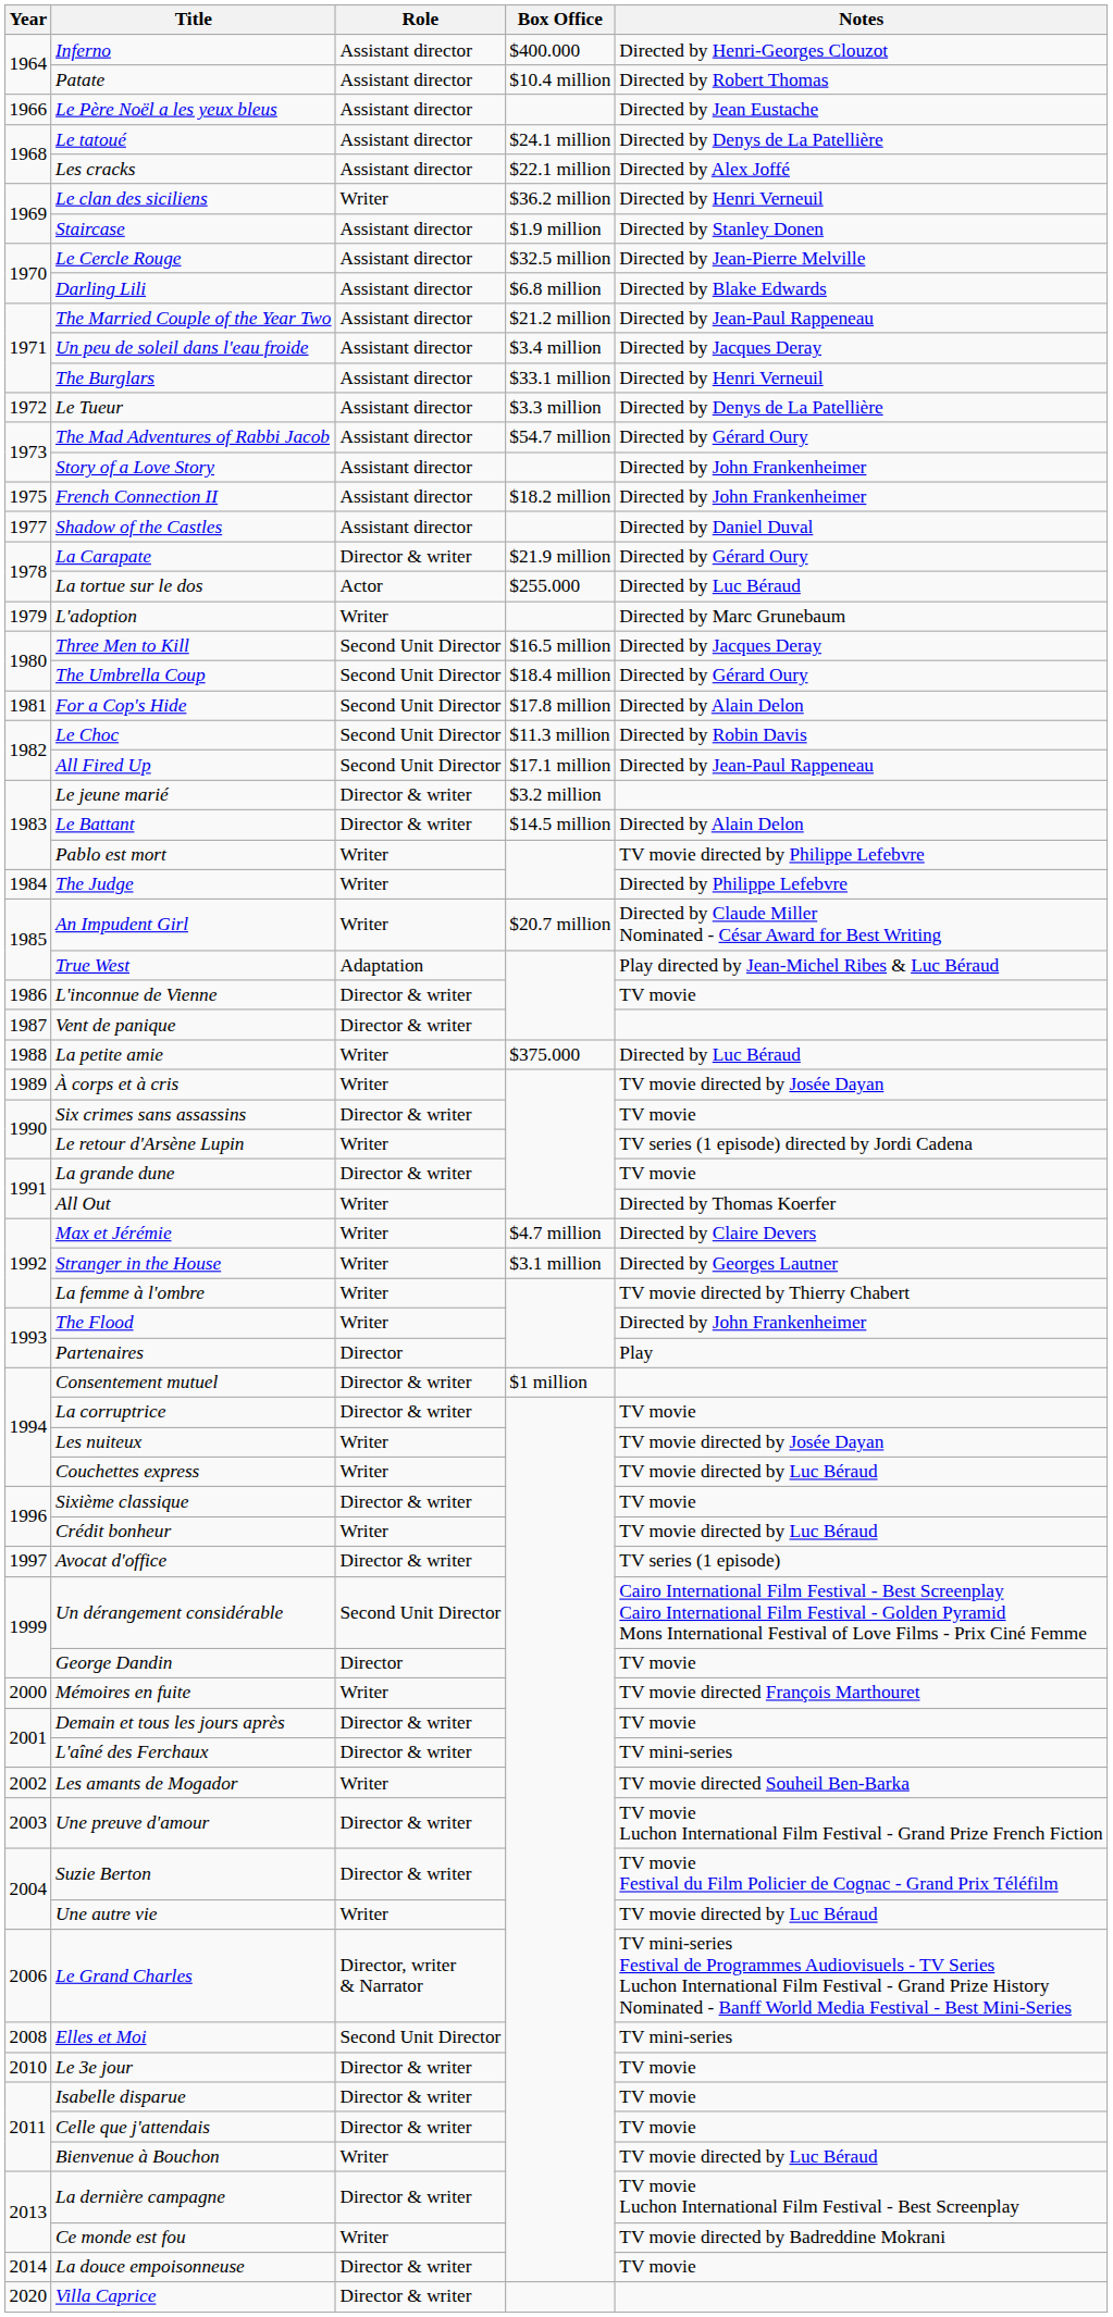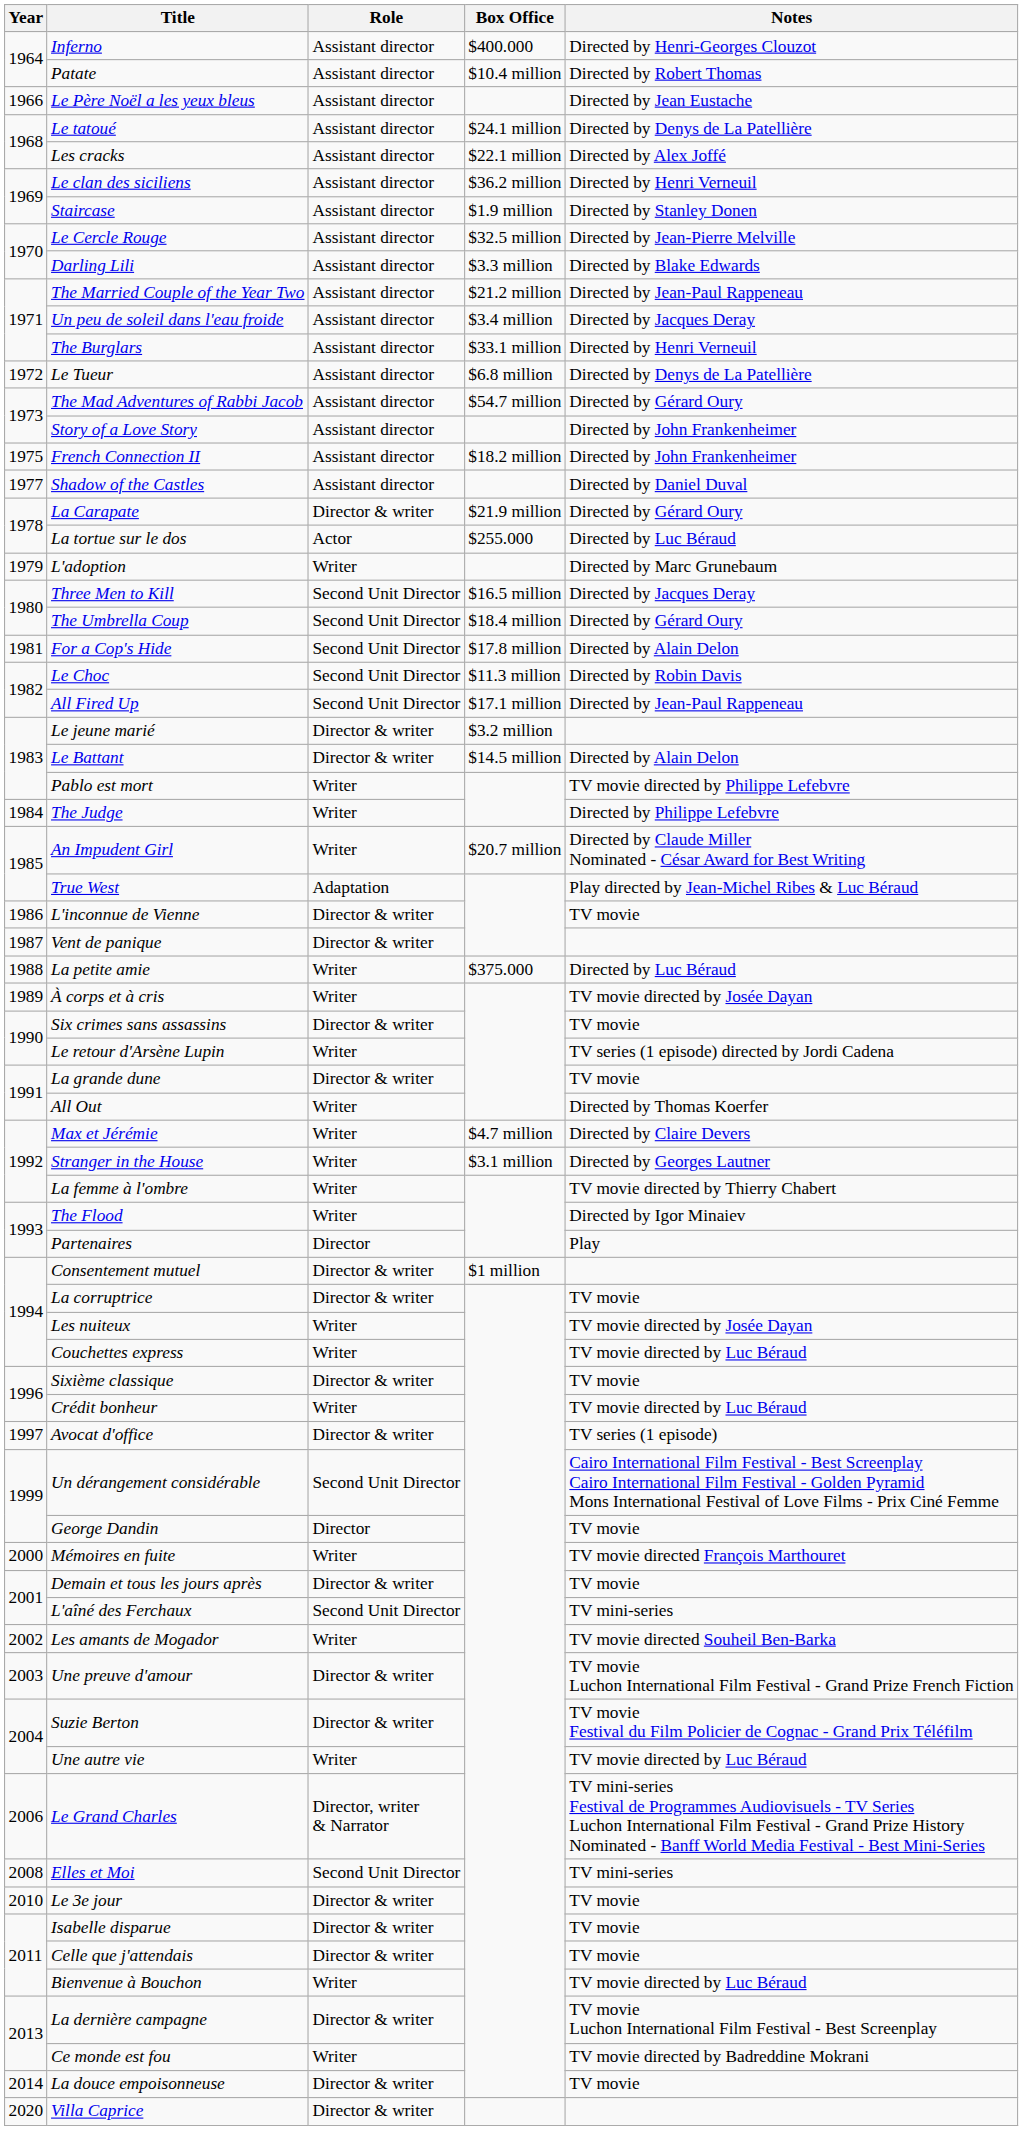Le clan des siciliens | Role: Writer -> Assistant director
Darling Lili | Box Office: $6.8 million -> $3.3 million
Le Tueur | Box Office: $3.3 million -> $6.8 million
The Flood | Notes: Directed by John Frankenheimer -> Directed by Igor Minaiev
L'aîné des Ferchaux | Role: Director & writer -> Second Unit Director
